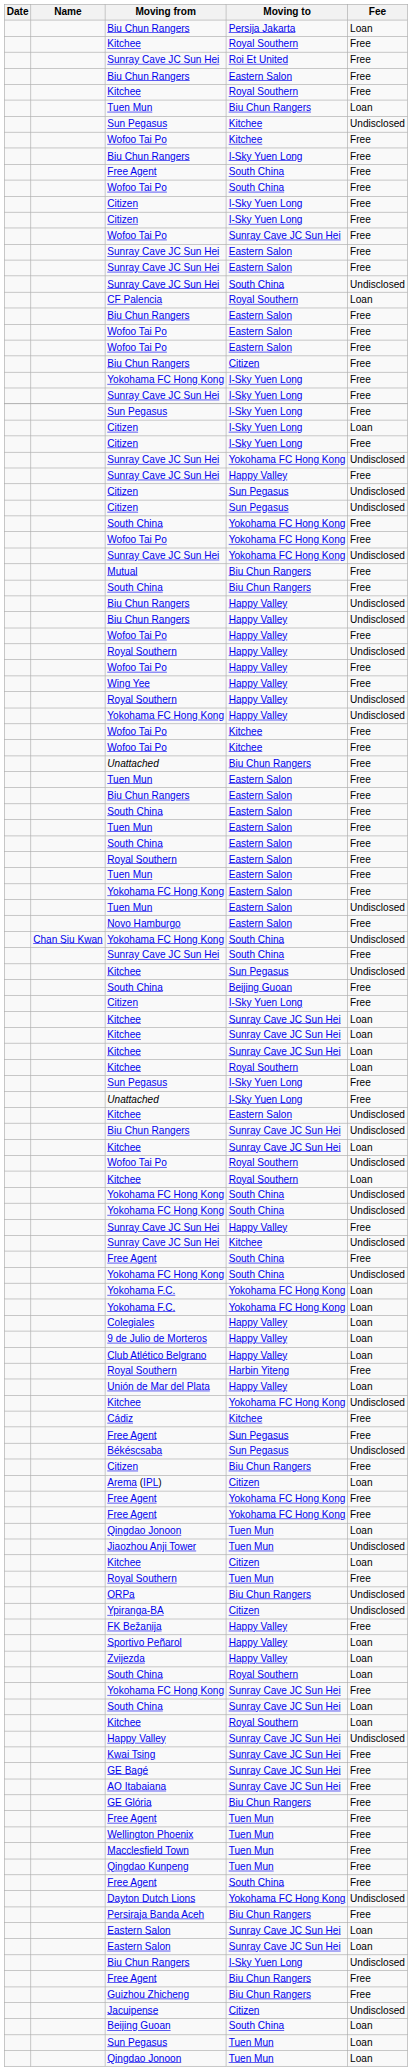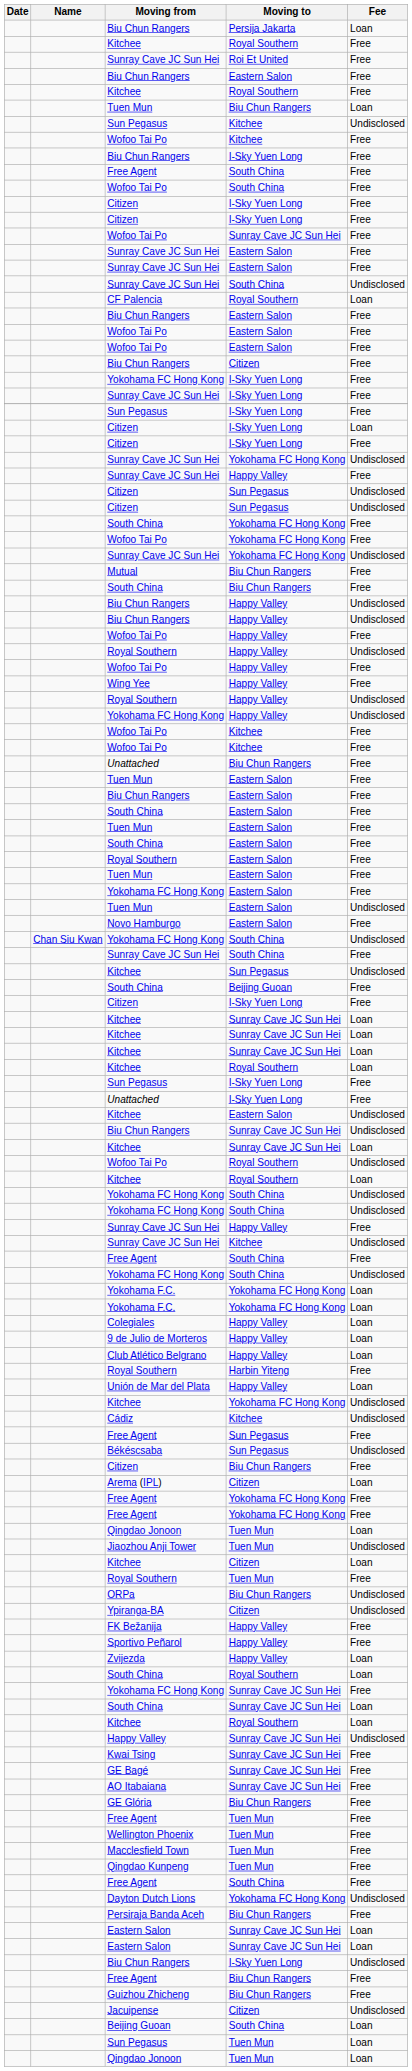Cádiz | Fee: Free -> Undisclosed
Sportivo Peñarol | Fee: Loan -> Free
